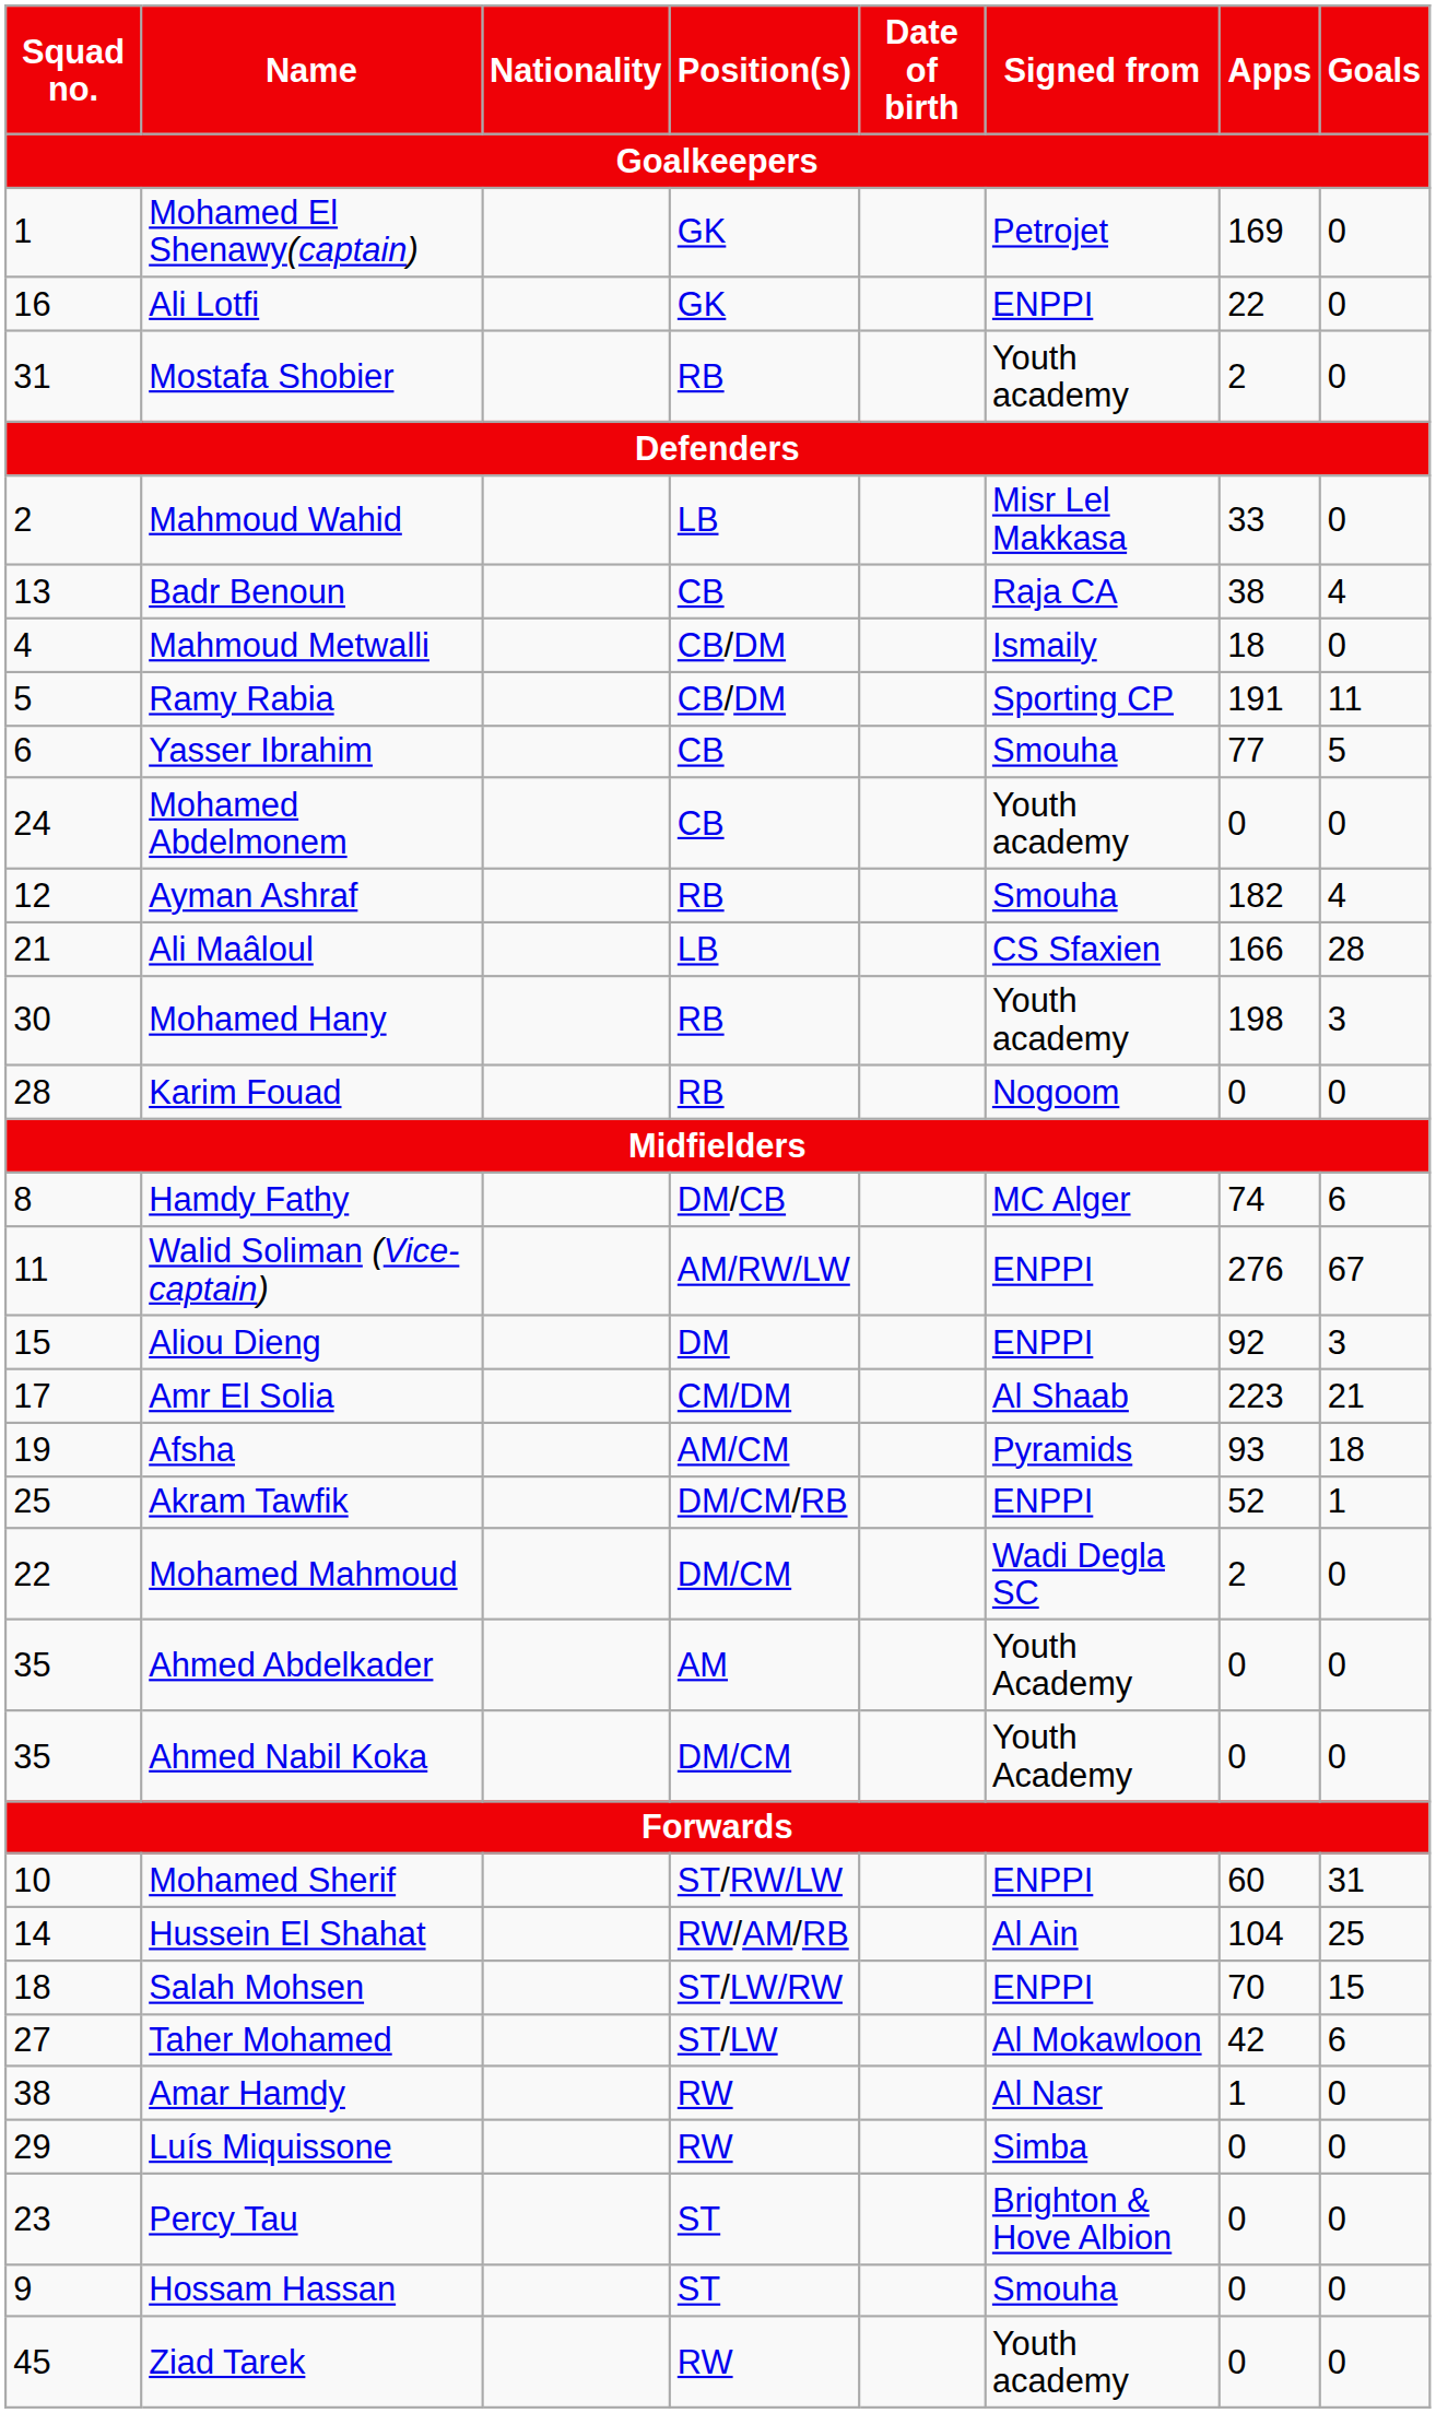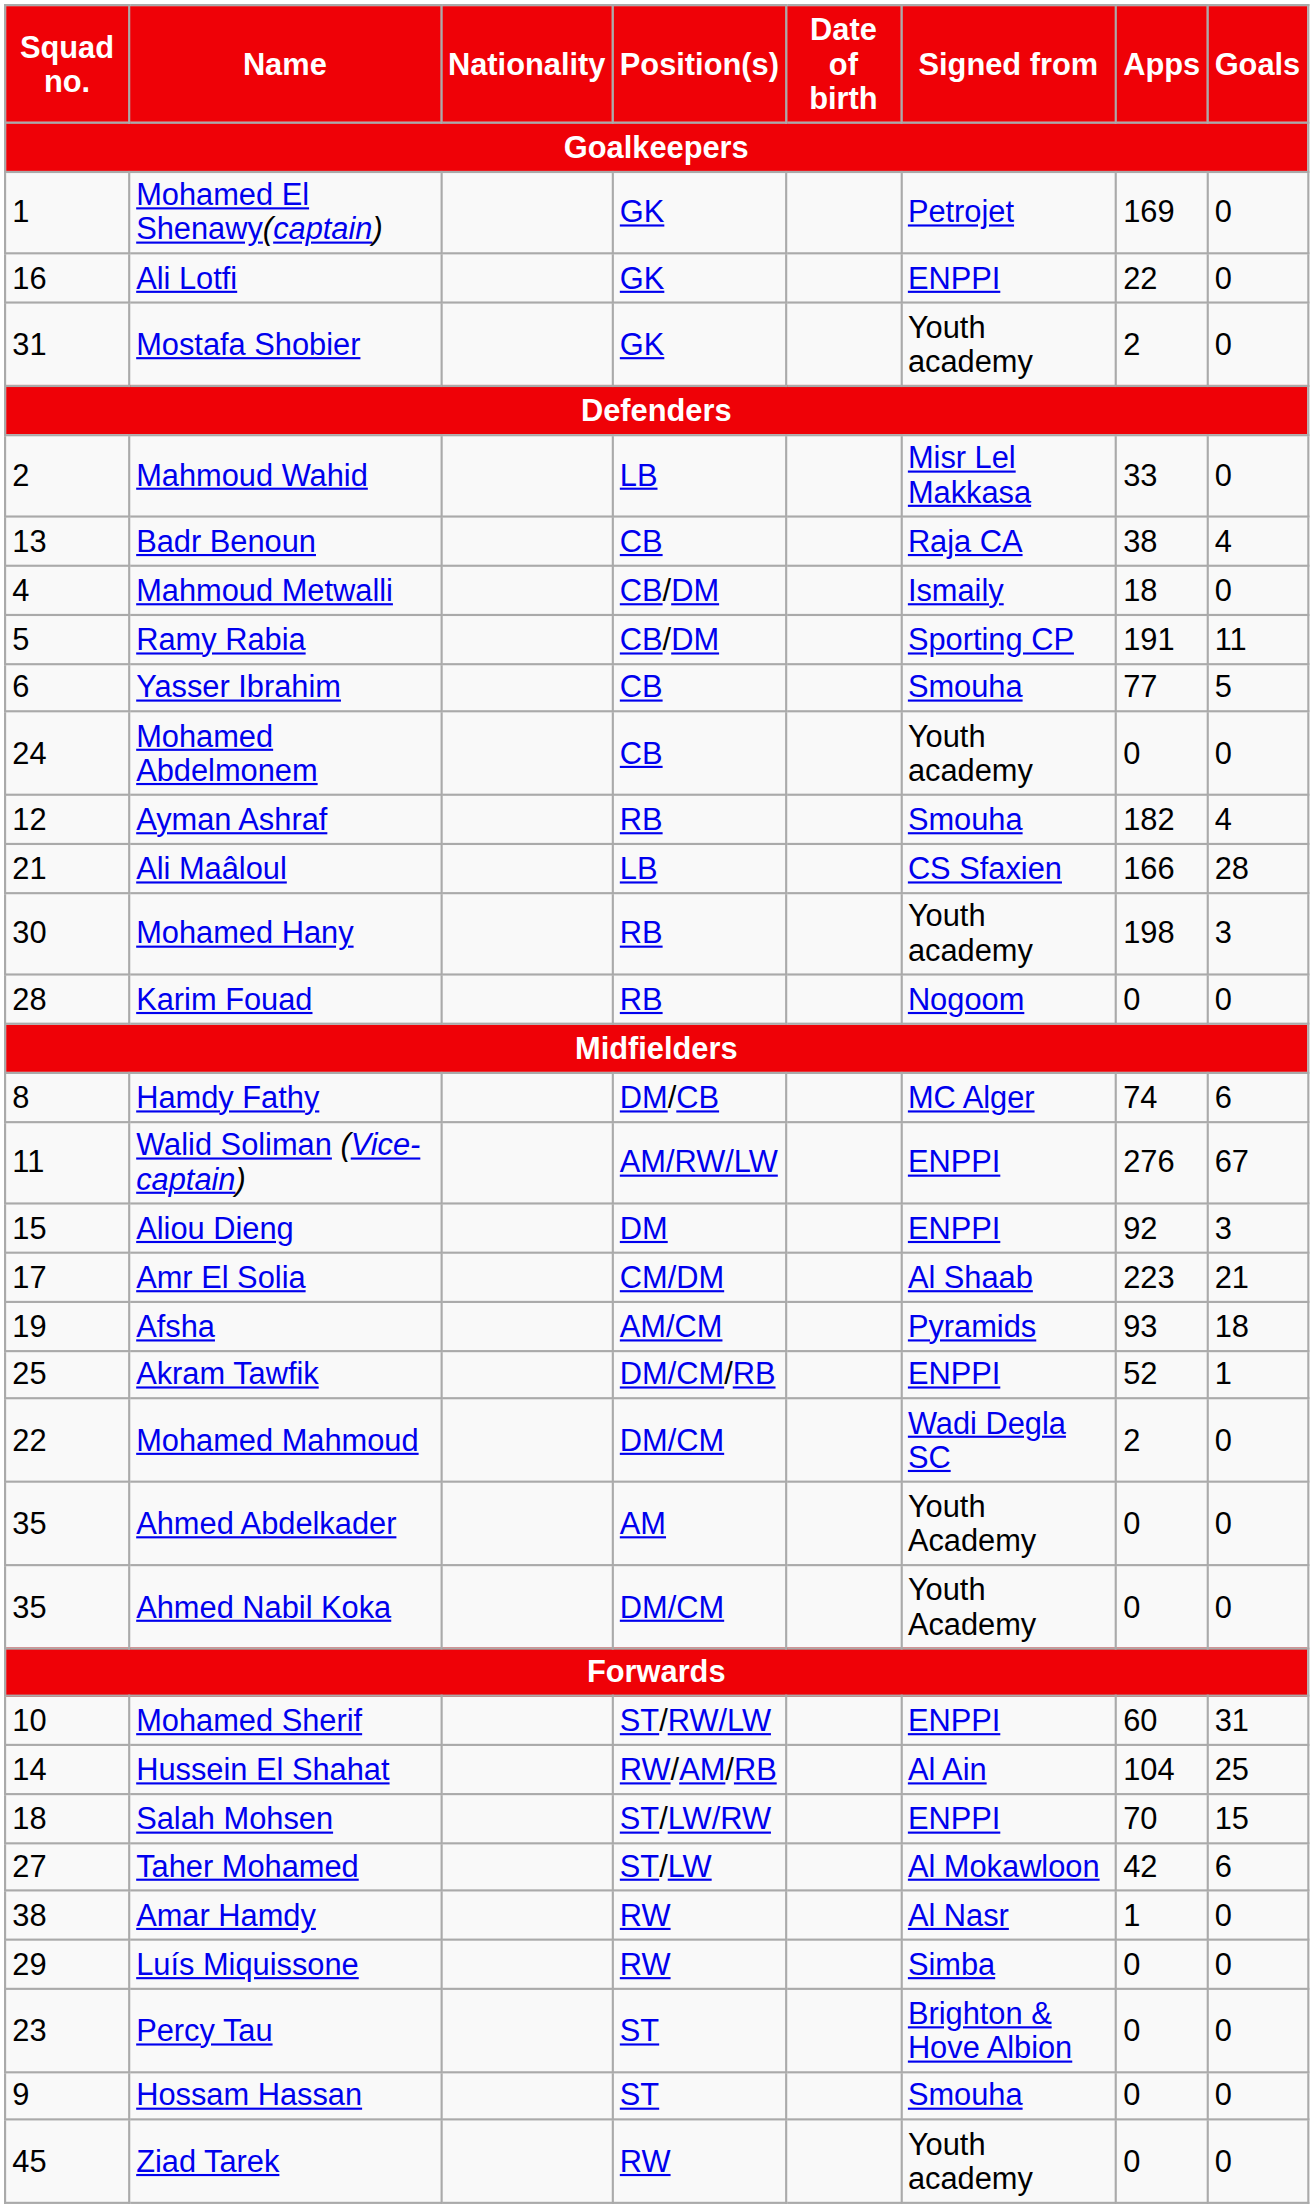Mostafa Shobier | Position(s) / Goalkeepers: RB -> GK
